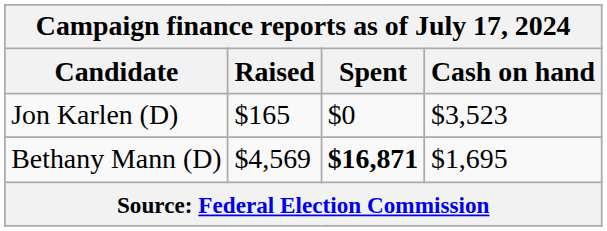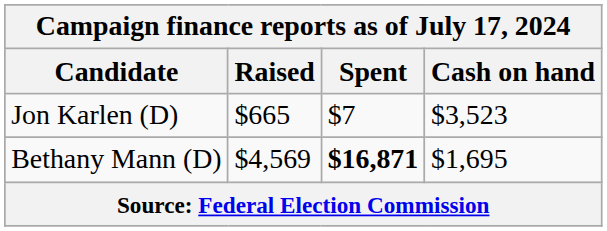Jon Karlen (D) | Raised: $165 -> $665
Jon Karlen (D) | Spent: $0 -> $7
